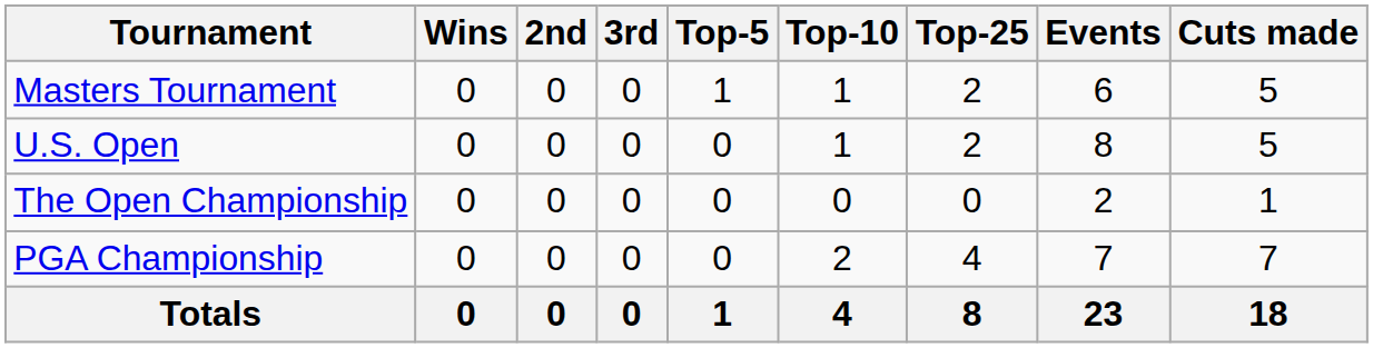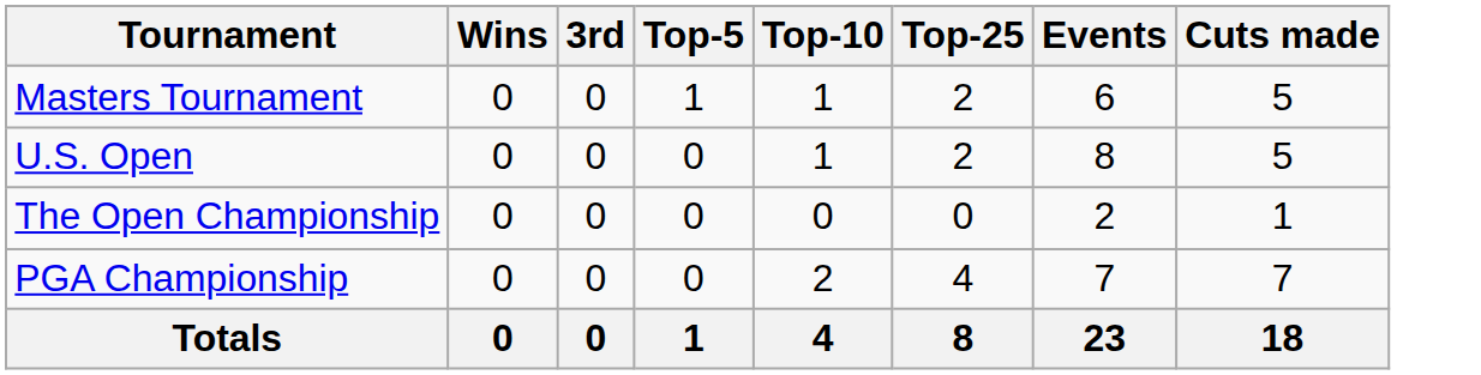- column: 2nd | 0 | 0 | 0 | 0 | 0
